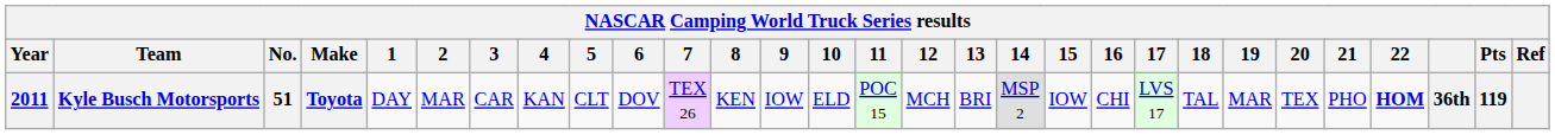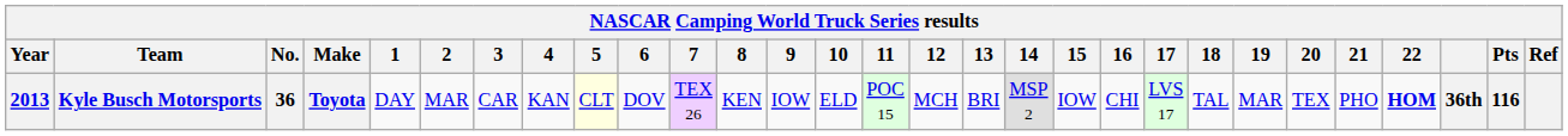Kyle Busch Motorsports | Year: 2011 -> 2013
Kyle Busch Motorsports | No.: 51 -> 36
Kyle Busch Motorsports | 5: no background -> lightyellow background
Kyle Busch Motorsports | Pts: 119 -> 116
